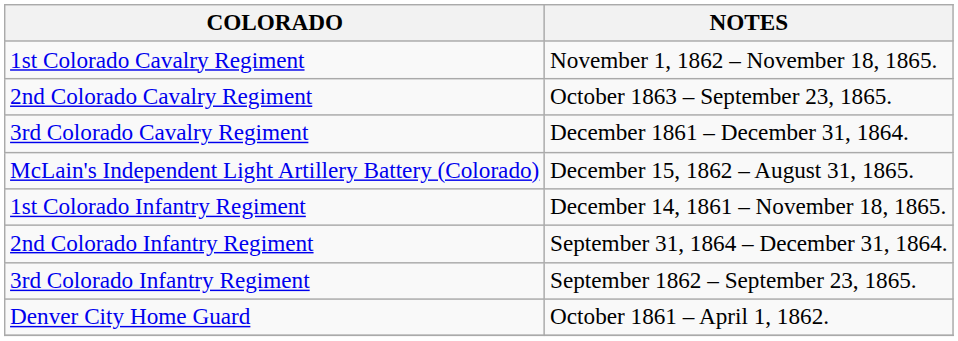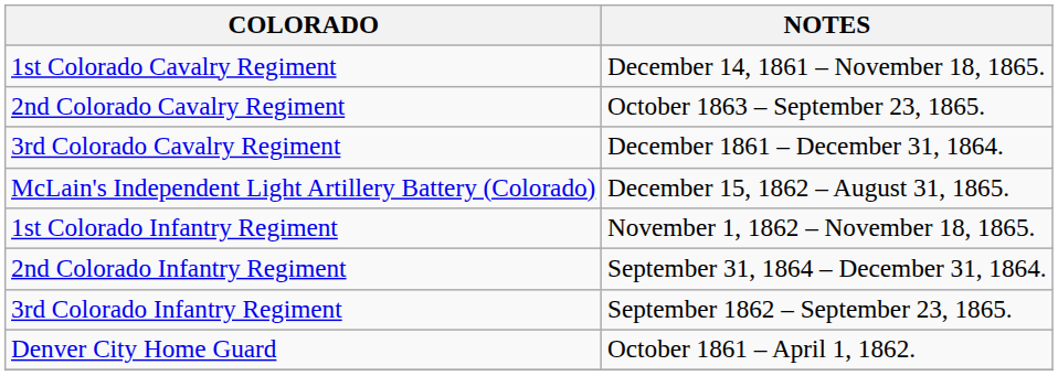1st Colorado Cavalry Regiment | NOTES: November 1, 1862 – November 18, 1865. -> December 14, 1861 – November 18, 1865.
1st Colorado Infantry Regiment | NOTES: December 14, 1861 – November 18, 1865. -> November 1, 1862 – November 18, 1865.
